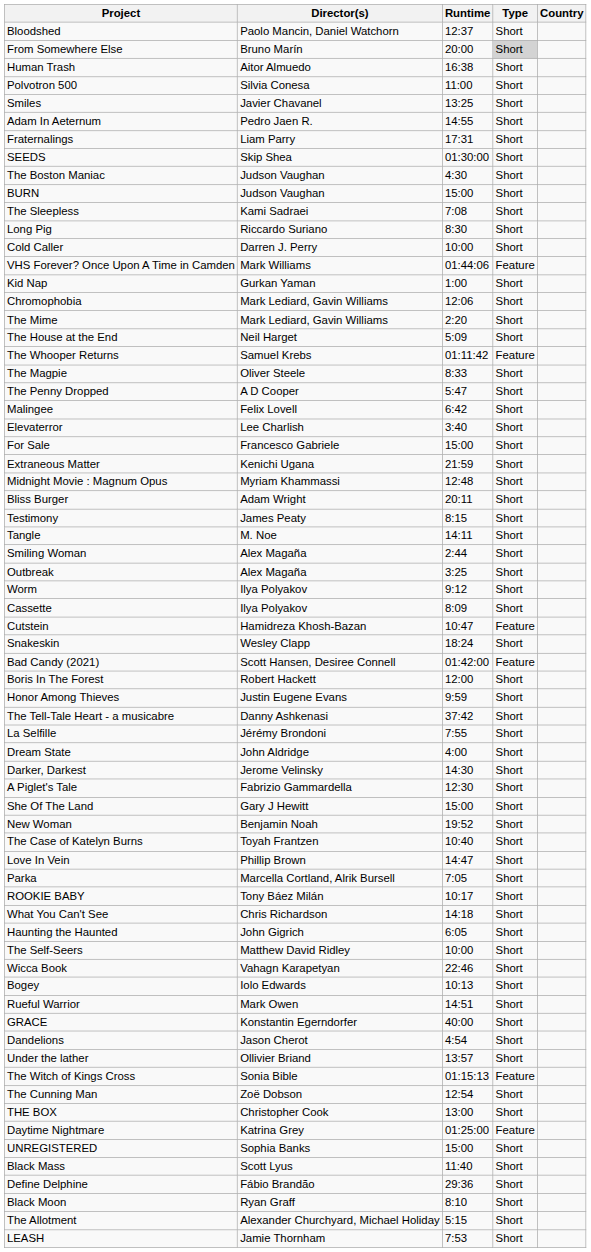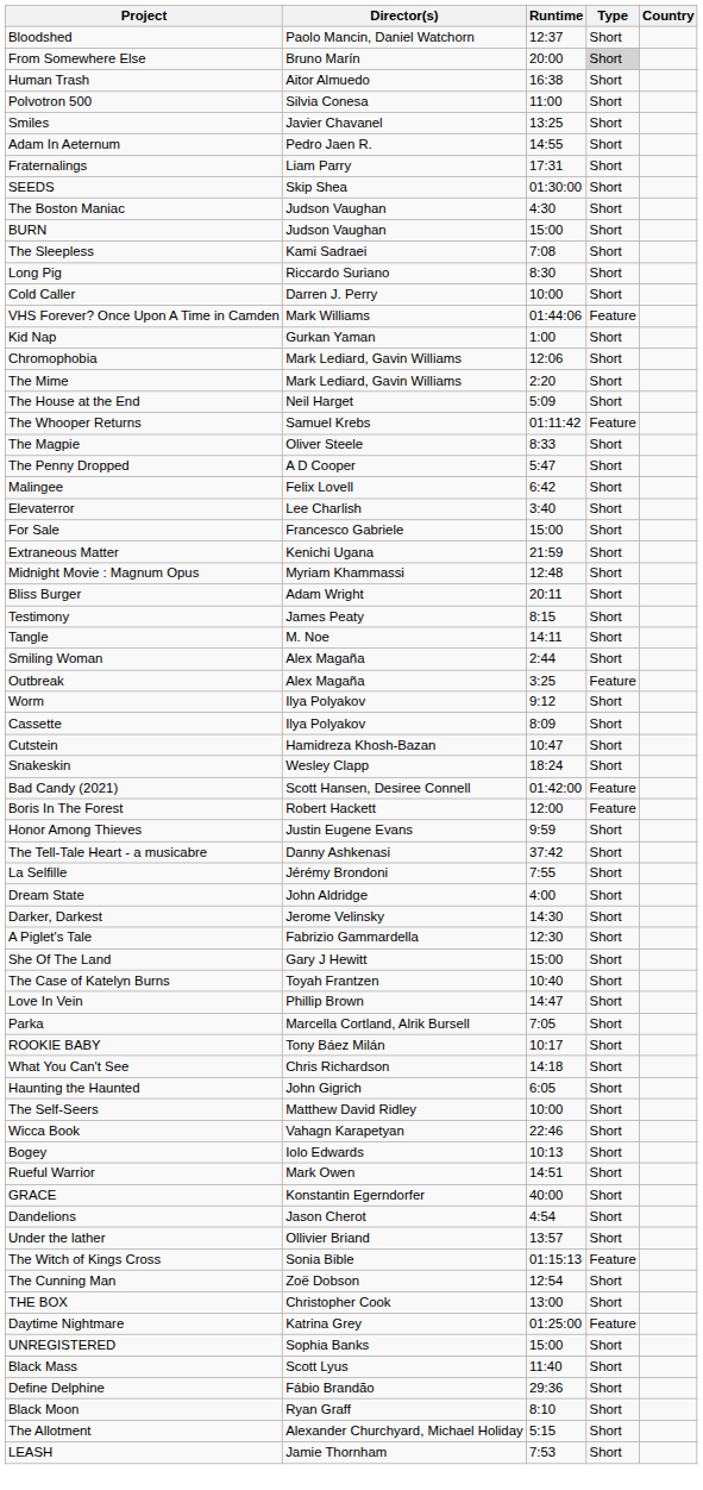Outbreak | Type: Short -> Feature
Cutstein | Type: Feature -> Short
Boris In The Forest | Type: Short -> Feature
- row: New Woman | Benjamin Noah | 19:52 | Short
